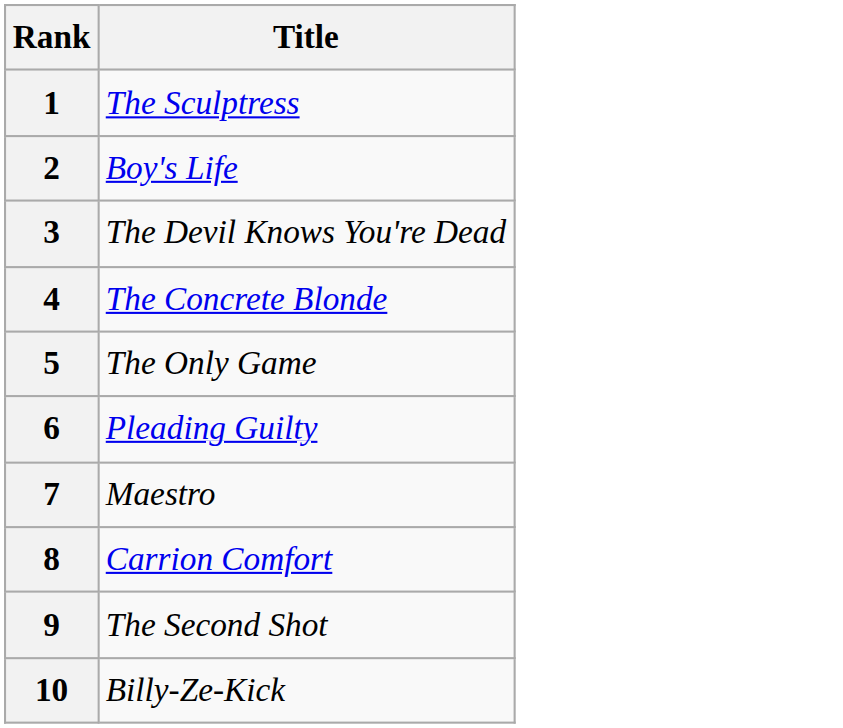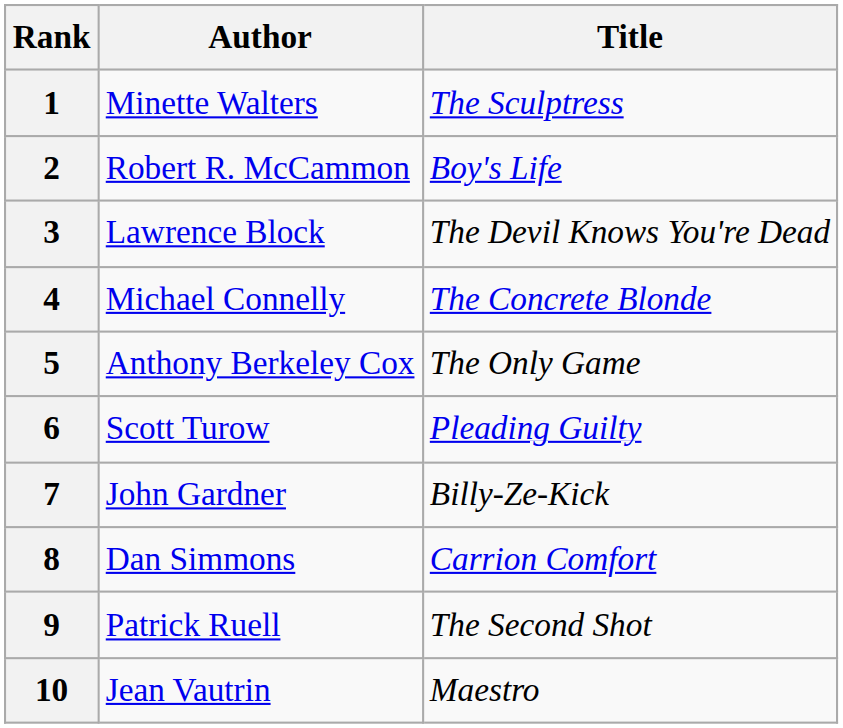+ column: Author | Minette Walters | Robert R. McCammon | Lawrence Block | Michael Connelly | Anthony Berkeley Cox | Scott Turow | John Gardner | Dan Simmons | Patrick Ruell | Jean Vautrin
7 | Title: Maestro -> Billy-Ze-Kick
10 | Title: Billy-Ze-Kick -> Maestro
